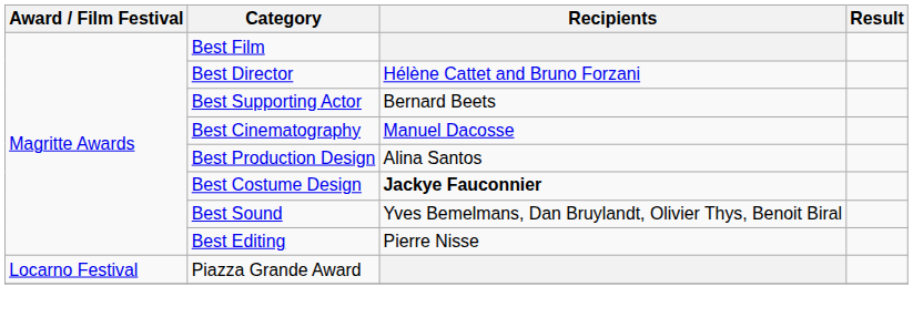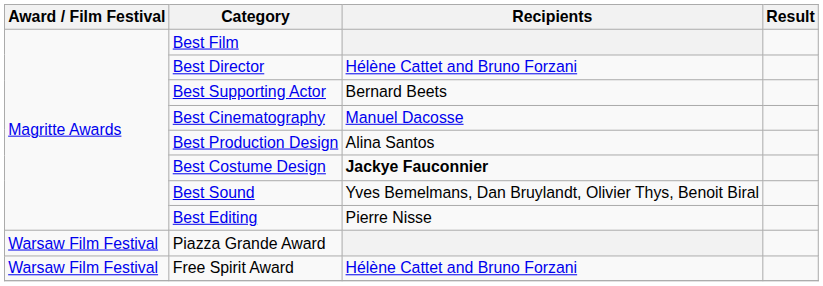Piazza Grande Award | Award / Film Festival: Locarno Festival -> Warsaw Film Festival
+ row: Warsaw Film Festival | Free Spirit Award | Hélène Cattet and Bruno Forzani
